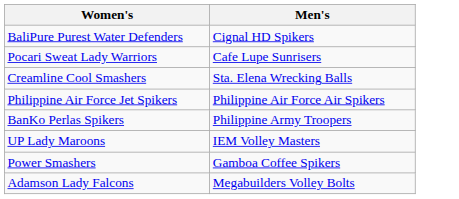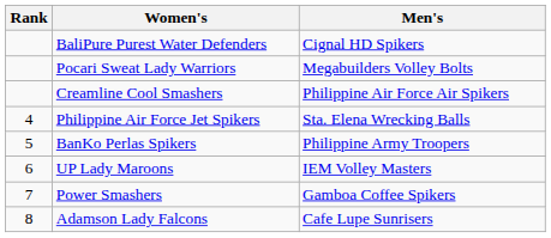+ column: Rank | 4 | 5 | 6 | 7 | 8
Pocari Sweat Lady Warriors | Men's: Cafe Lupe Sunrisers -> Megabuilders Volley Bolts
Creamline Cool Smashers | Men's: Sta. Elena Wrecking Balls -> Philippine Air Force Air Spikers
Philippine Air Force Jet Spikers | Men's: Philippine Air Force Air Spikers -> Sta. Elena Wrecking Balls
Adamson Lady Falcons | Men's: Megabuilders Volley Bolts -> Cafe Lupe Sunrisers
